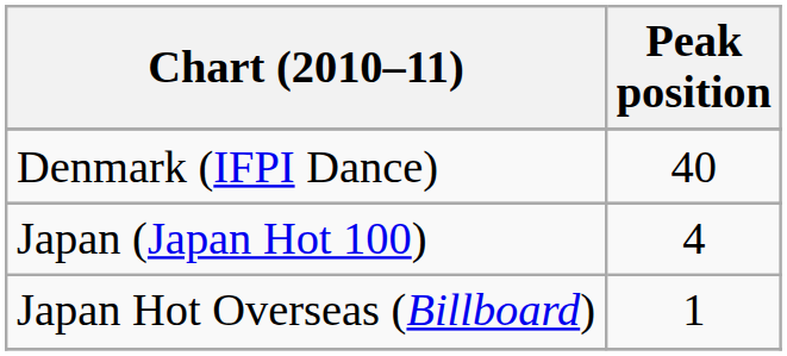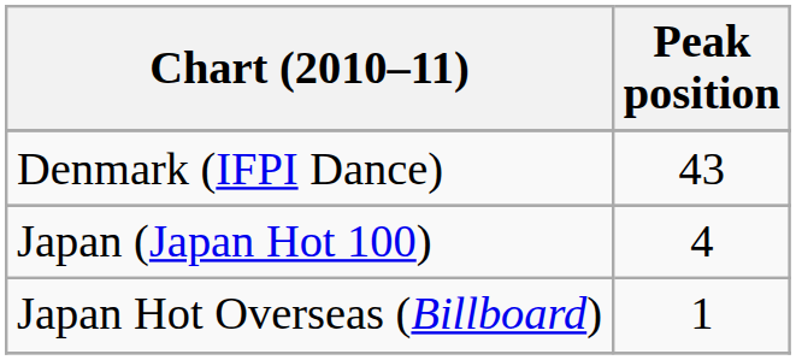Denmark (IFPI Dance) | Peak position: 40 -> 43
